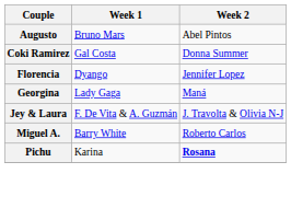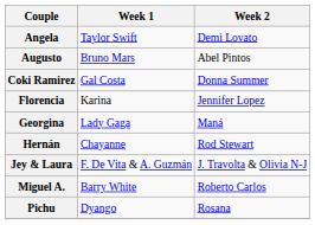+ row: Angela | Taylor Swift | Demi Lovato
Florencia | Week 1: Dyango -> Karina
+ row: Hernán | Chayanne | Rod Stewart
Pichu | Week 1: Karina -> Dyango
Pichu | Week 2: bold -> normal
